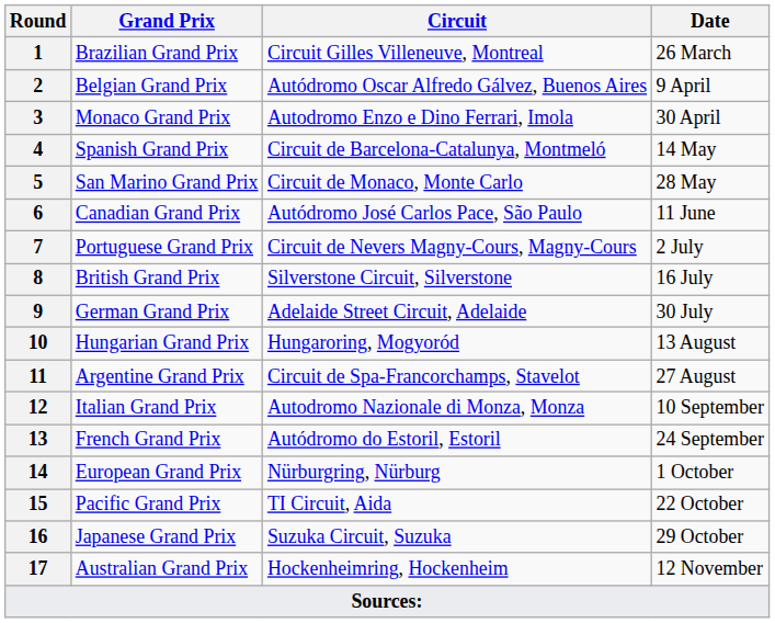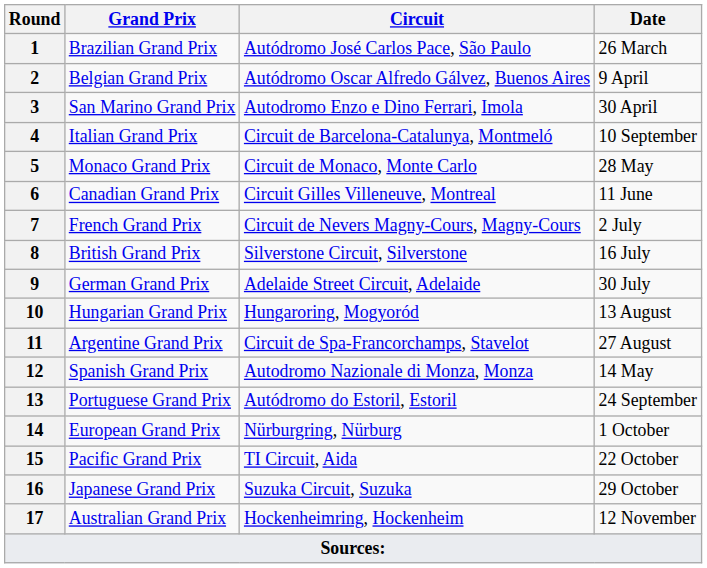1 | Circuit: Circuit Gilles Villeneuve, Montreal -> Autódromo José Carlos Pace, São Paulo
3 | Grand Prix: Monaco Grand Prix -> San Marino Grand Prix
4 | Grand Prix: Spanish Grand Prix -> Italian Grand Prix
4 | Date: 14 May -> 10 September
5 | Grand Prix: San Marino Grand Prix -> Monaco Grand Prix
6 | Circuit: Autódromo José Carlos Pace, São Paulo -> Circuit Gilles Villeneuve, Montreal
7 | Grand Prix: Portuguese Grand Prix -> French Grand Prix
12 | Grand Prix: Italian Grand Prix -> Spanish Grand Prix
12 | Date: 10 September -> 14 May
13 | Grand Prix: French Grand Prix -> Portuguese Grand Prix
